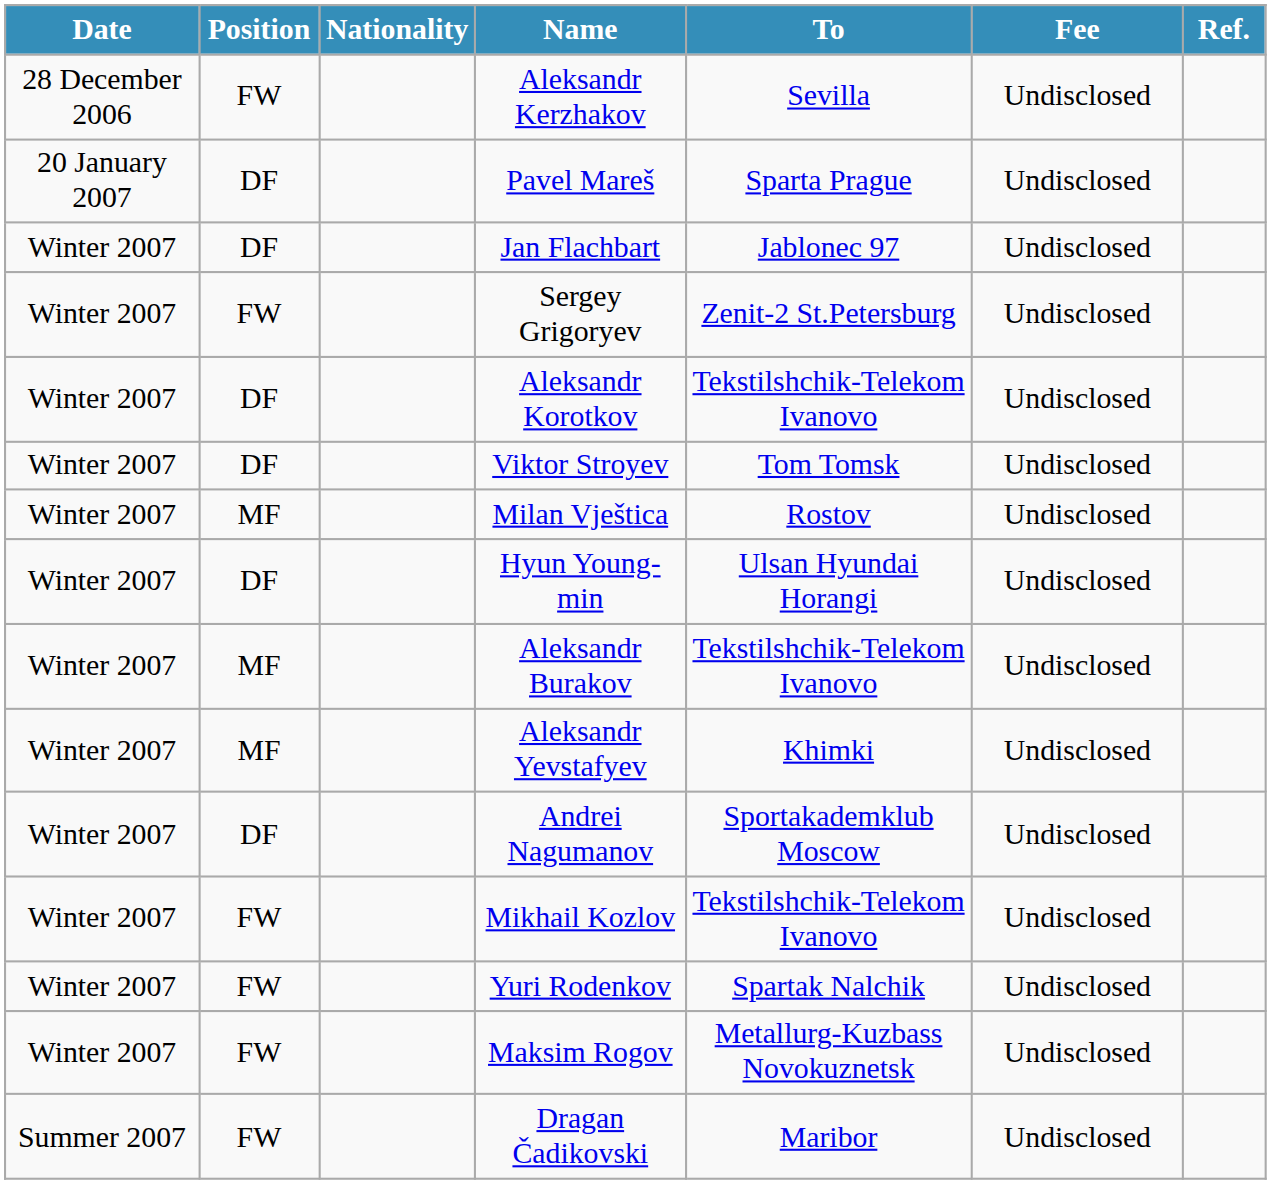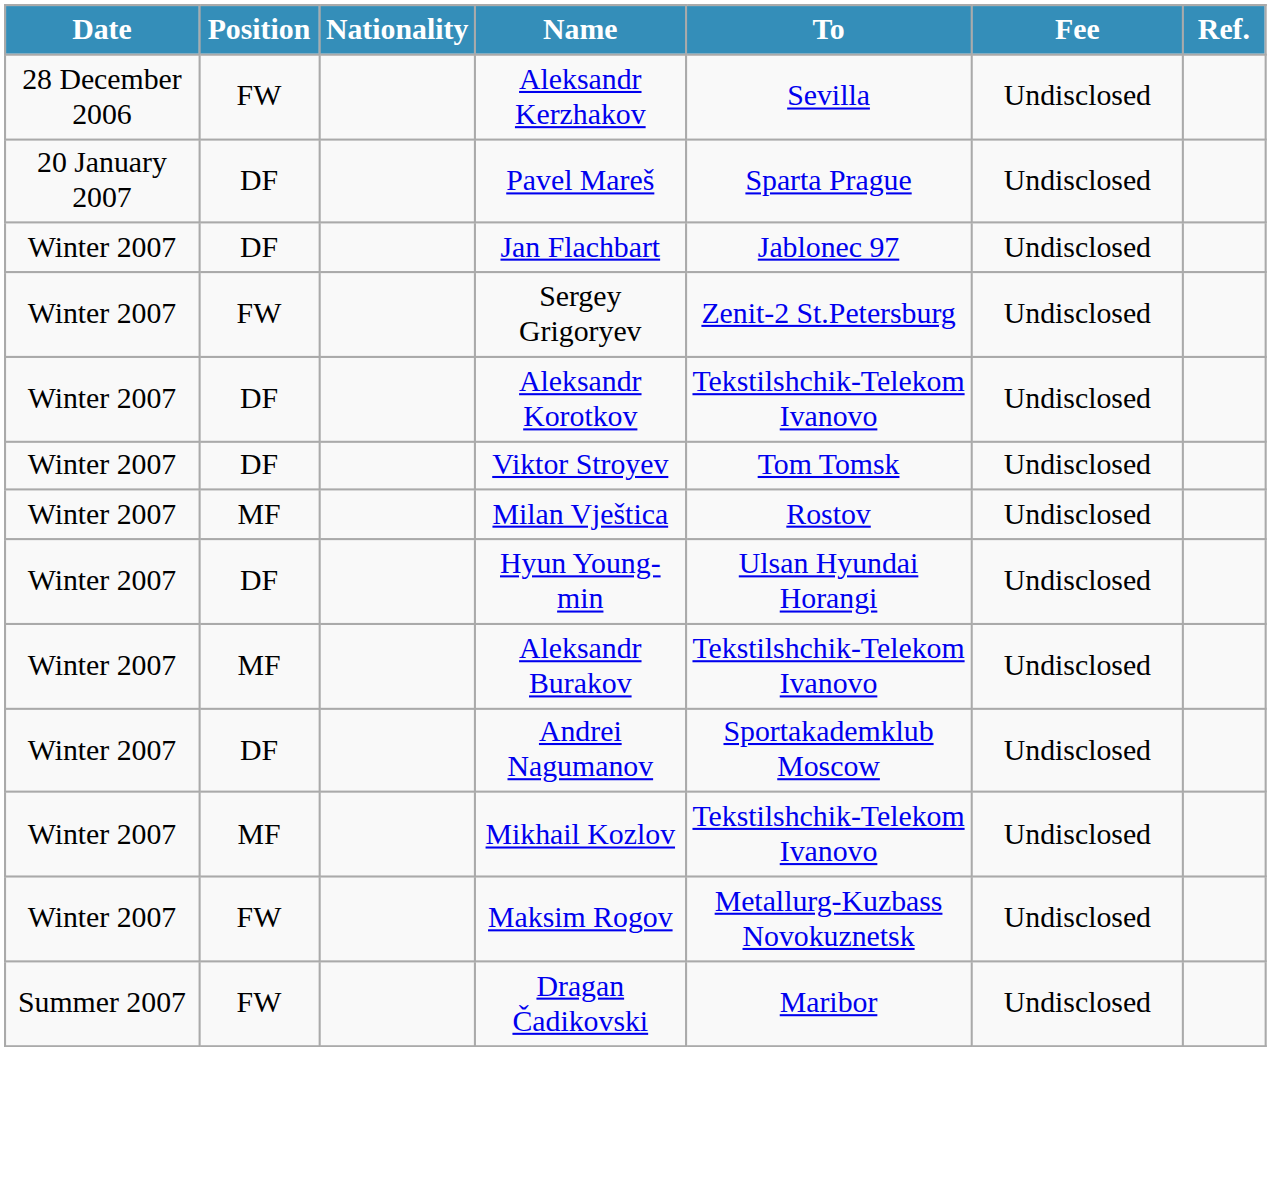- row: Winter 2007 | MF | Aleksandr Yevstafyev | Khimki | Undisclosed
Mikhail Kozlov | Position: FW -> MF
- row: Winter 2007 | FW | Yuri Rodenkov | Spartak Nalchik | Undisclosed
